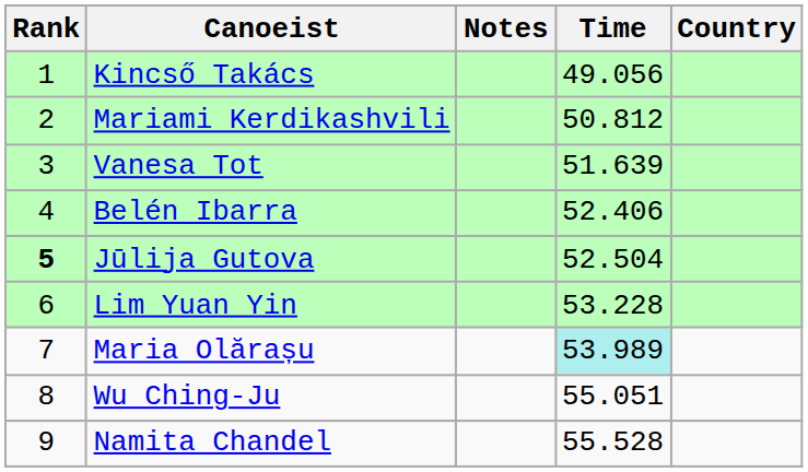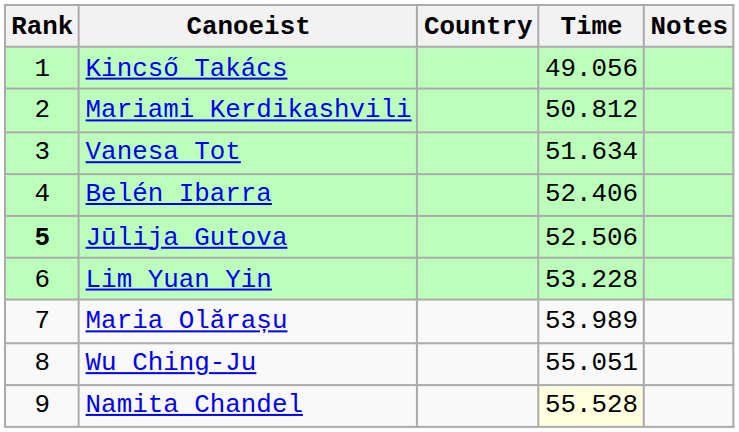columns swapped: Country <-> Notes
Vanesa Tot | Time: 51.639 -> 51.634
Jūlija Gutova | Time: 52.504 -> 52.506
Maria Olărașu | Time: paleturquoise background -> no background
Namita Chandel | Time: no background -> lightyellow background
